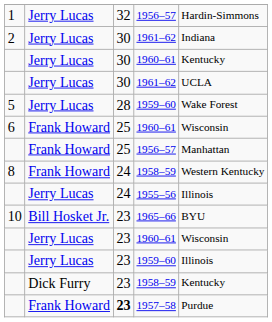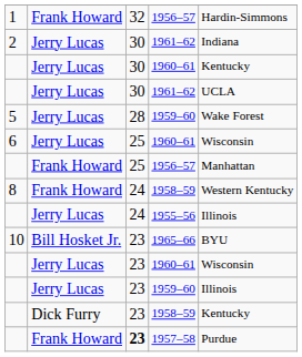1 / 1956–57 | column 2: Jerry Lucas -> Frank Howard
6 / 1960–61 | column 2: Frank Howard -> Jerry Lucas
